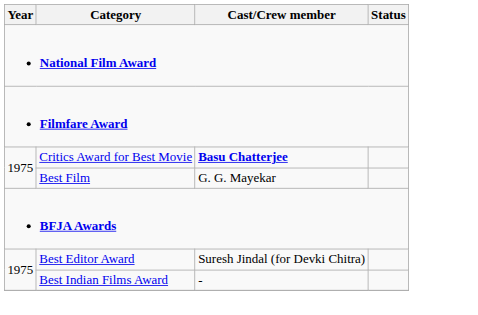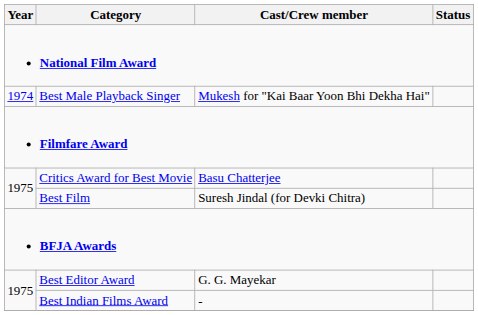+ row: 1974 | Best Male Playback Singer | Mukesh for "Kai Baar Yoon Bhi Dekha Hai"
Critics Award for Best Movie | Cast/Crew member: bold -> normal
Best Film | Cast/Crew member: G. G. Mayekar -> Suresh Jindal (for Devki Chitra)
Best Editor Award | Cast/Crew member: Suresh Jindal (for Devki Chitra) -> G. G. Mayekar
